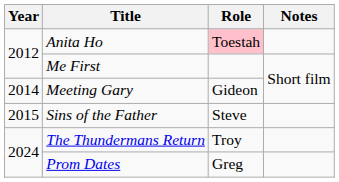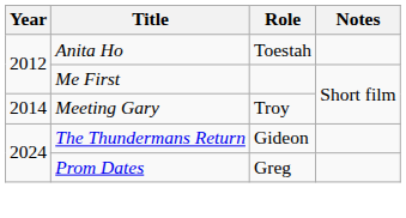Anita Ho | Role: pink background -> no background
Meeting Gary | Role: Gideon -> Troy
- row: 2015 | Sins of the Father | Steve
The Thundermans Return | Role: Troy -> Gideon
